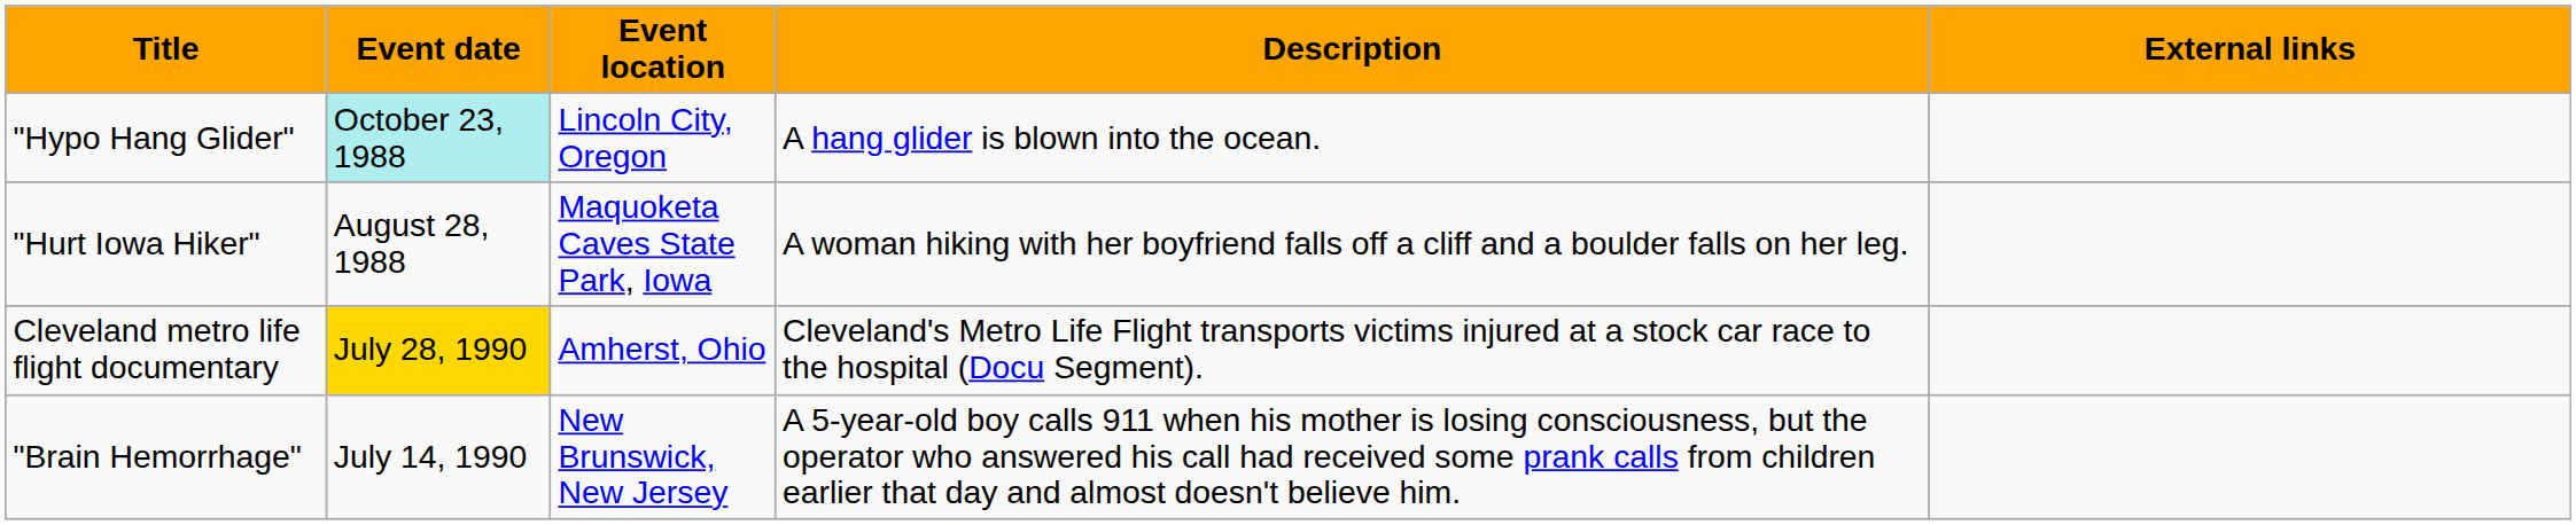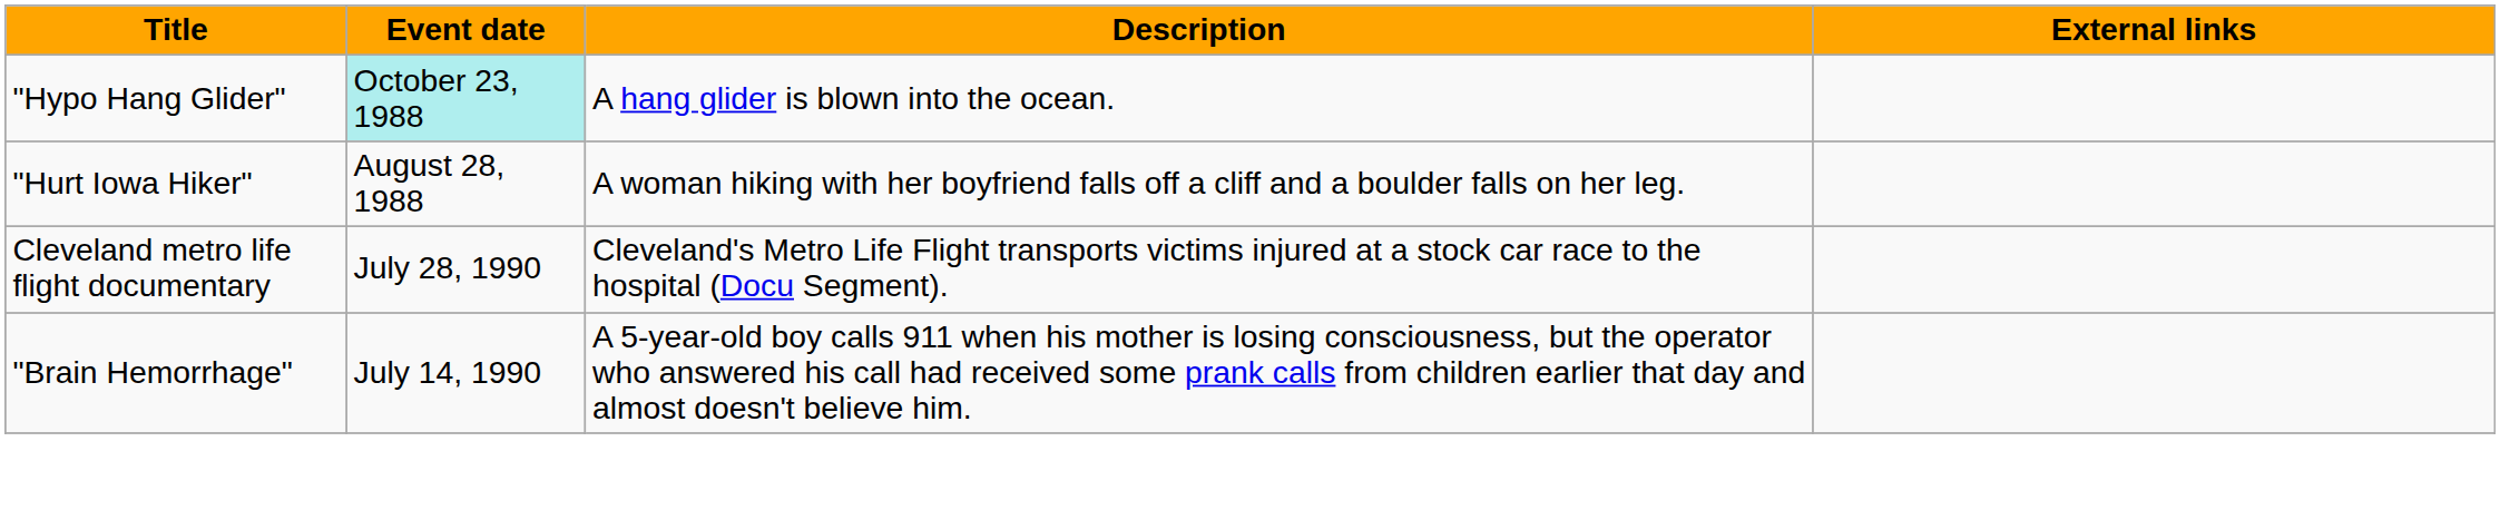- column: Event location | Lincoln City, Oregon | Maquoketa Caves State Park, Iowa | Amherst, Ohio | New Brunswick, New Jersey
Cleveland metro life flight documentary | Event date: gold background -> no background
